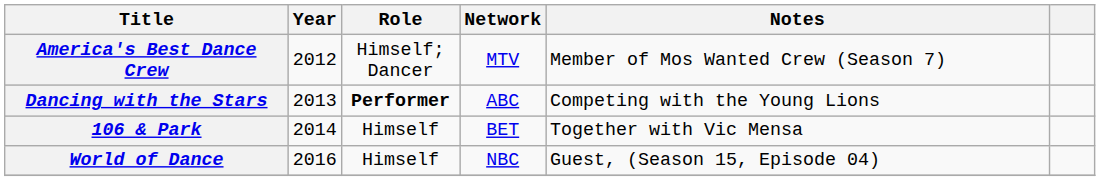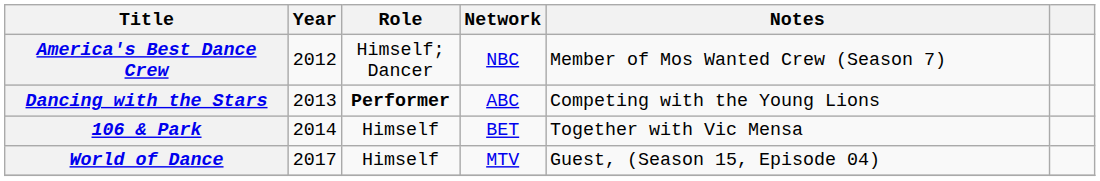America's Best Dance Crew | Network: MTV -> NBC
World of Dance | Year: 2016 -> 2017
World of Dance | Network: NBC -> MTV
